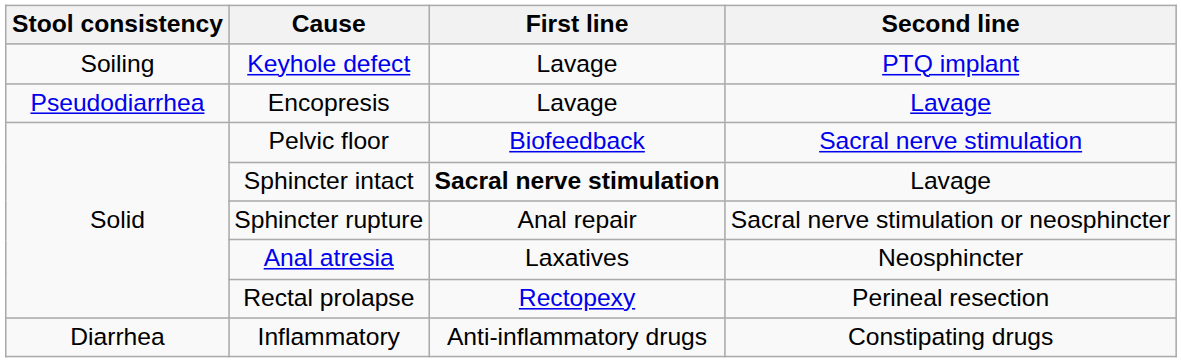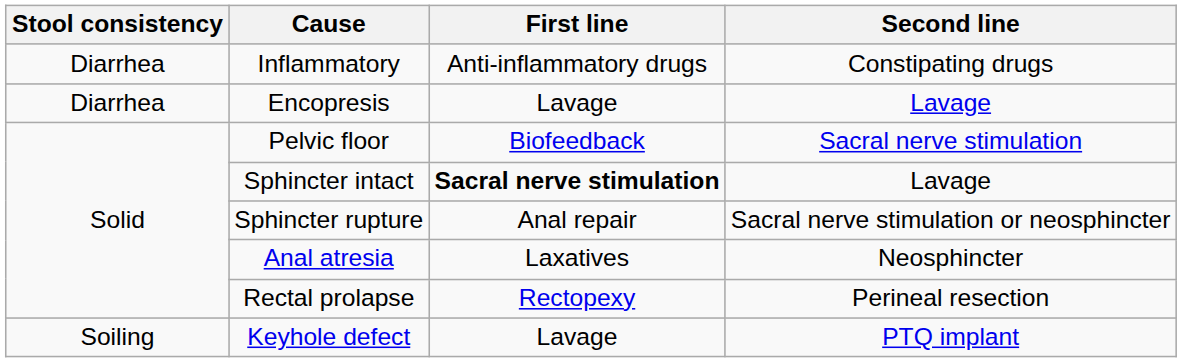rows swapped: Inflammatory <-> Keyhole defect
Encopresis | Stool consistency: Pseudodiarrhea -> Diarrhea
